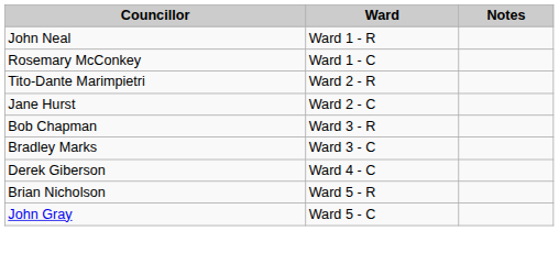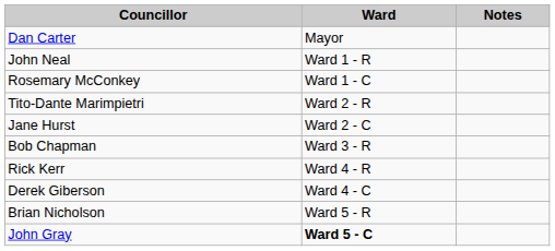+ row: Dan Carter | Mayor
- row: Bradley Marks | Ward 3 - C
+ row: Rick Kerr | Ward 4 - R
John Gray | Ward: normal -> bold
